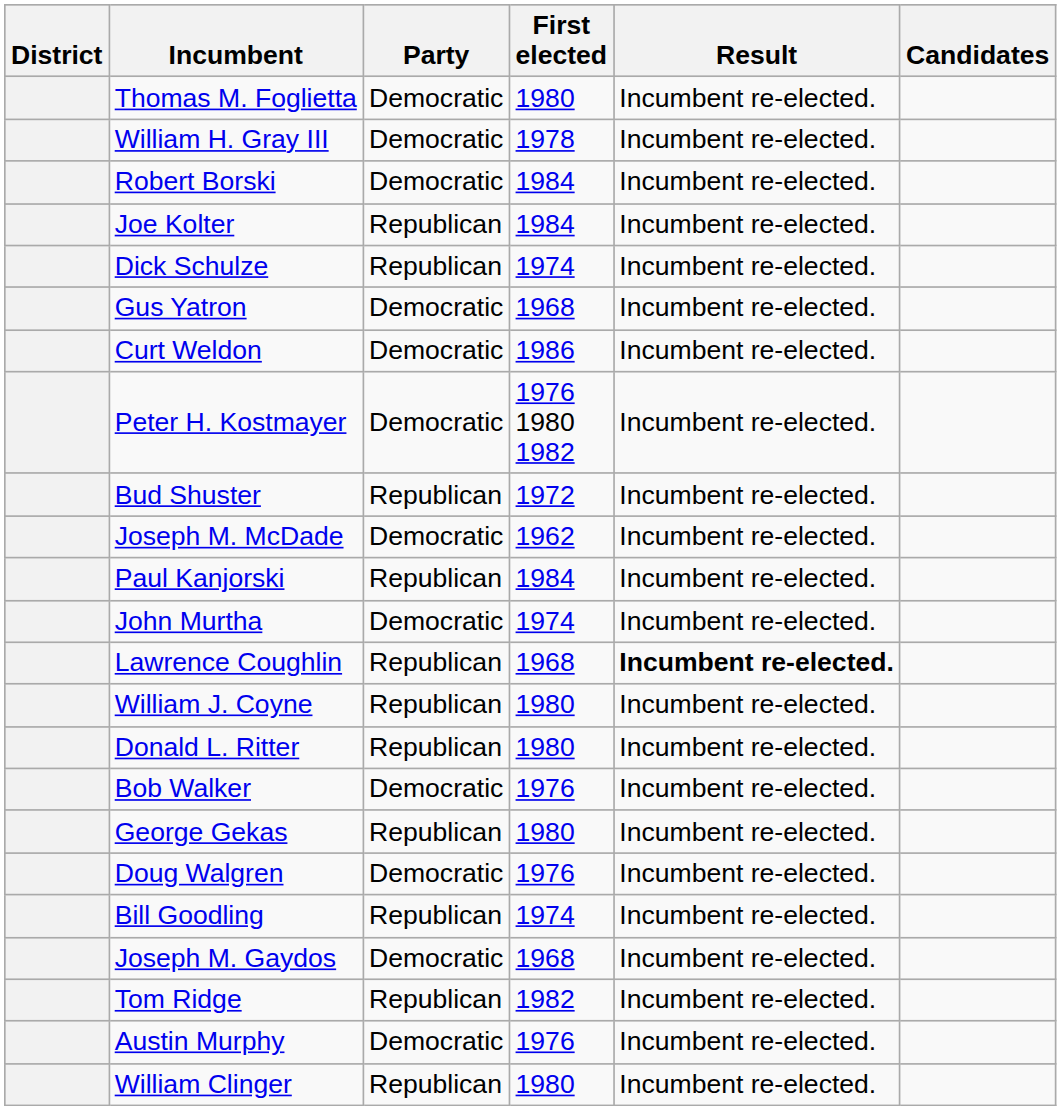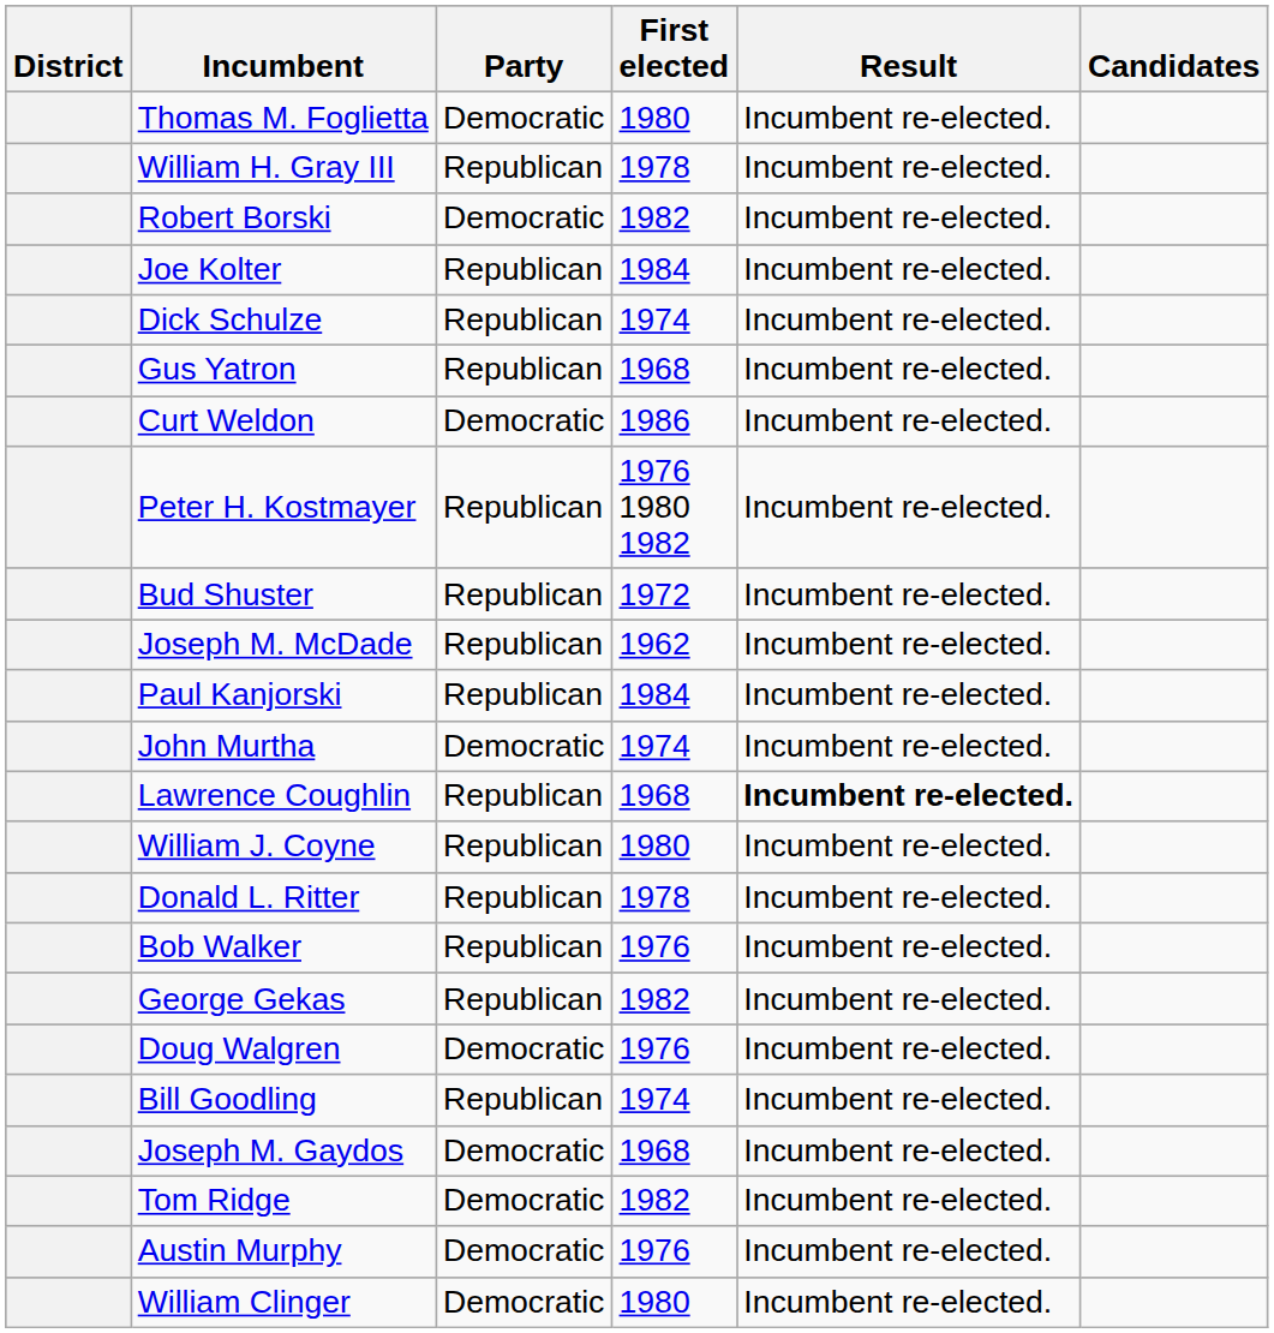William H. Gray III | Party: Democratic -> Republican
Robert Borski | First elected: 1984 -> 1982
Gus Yatron | Party: Democratic -> Republican
Peter H. Kostmayer | Party: Democratic -> Republican
Joseph M. McDade | Party: Democratic -> Republican
Donald L. Ritter | First elected: 1980 -> 1978
Bob Walker | Party: Democratic -> Republican
George Gekas | First elected: 1980 -> 1982
Tom Ridge | Party: Republican -> Democratic
William Clinger | Party: Republican -> Democratic
